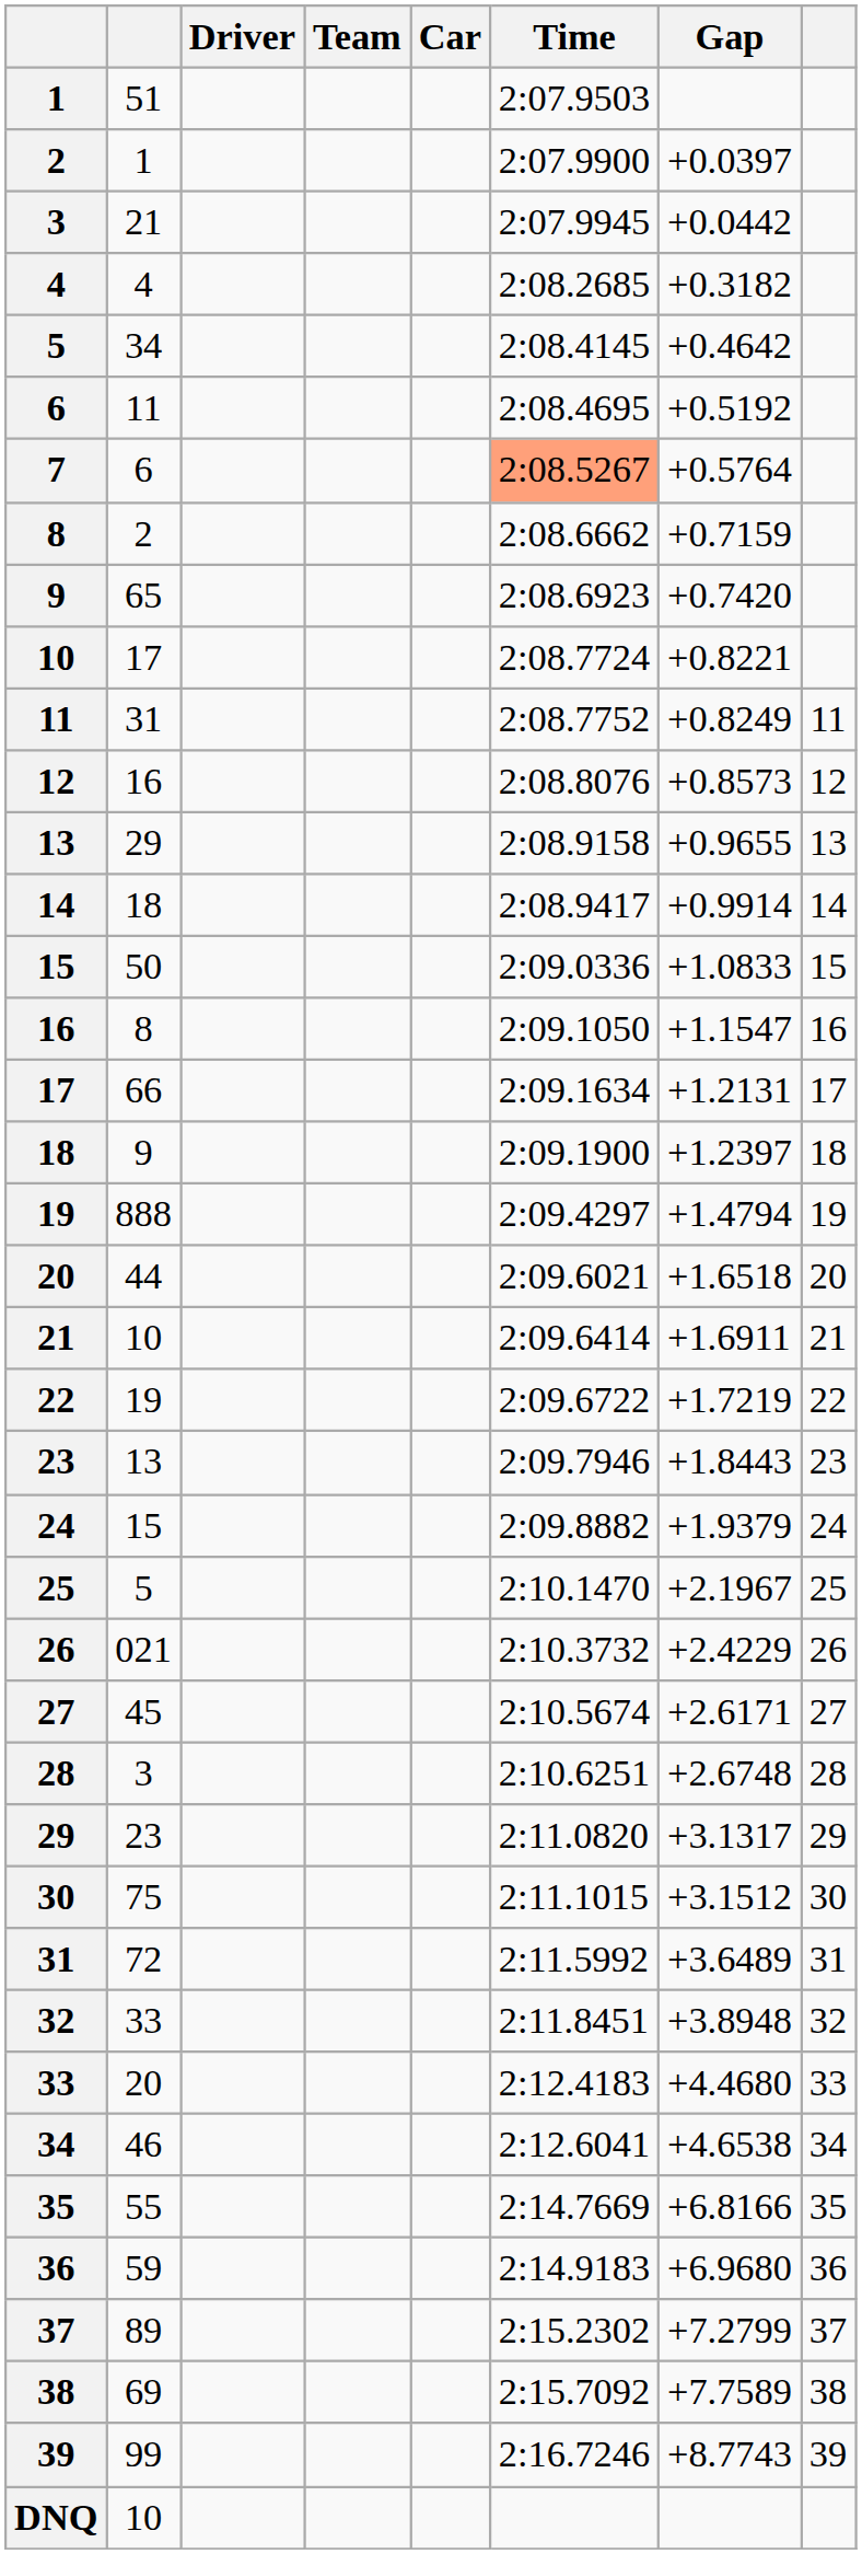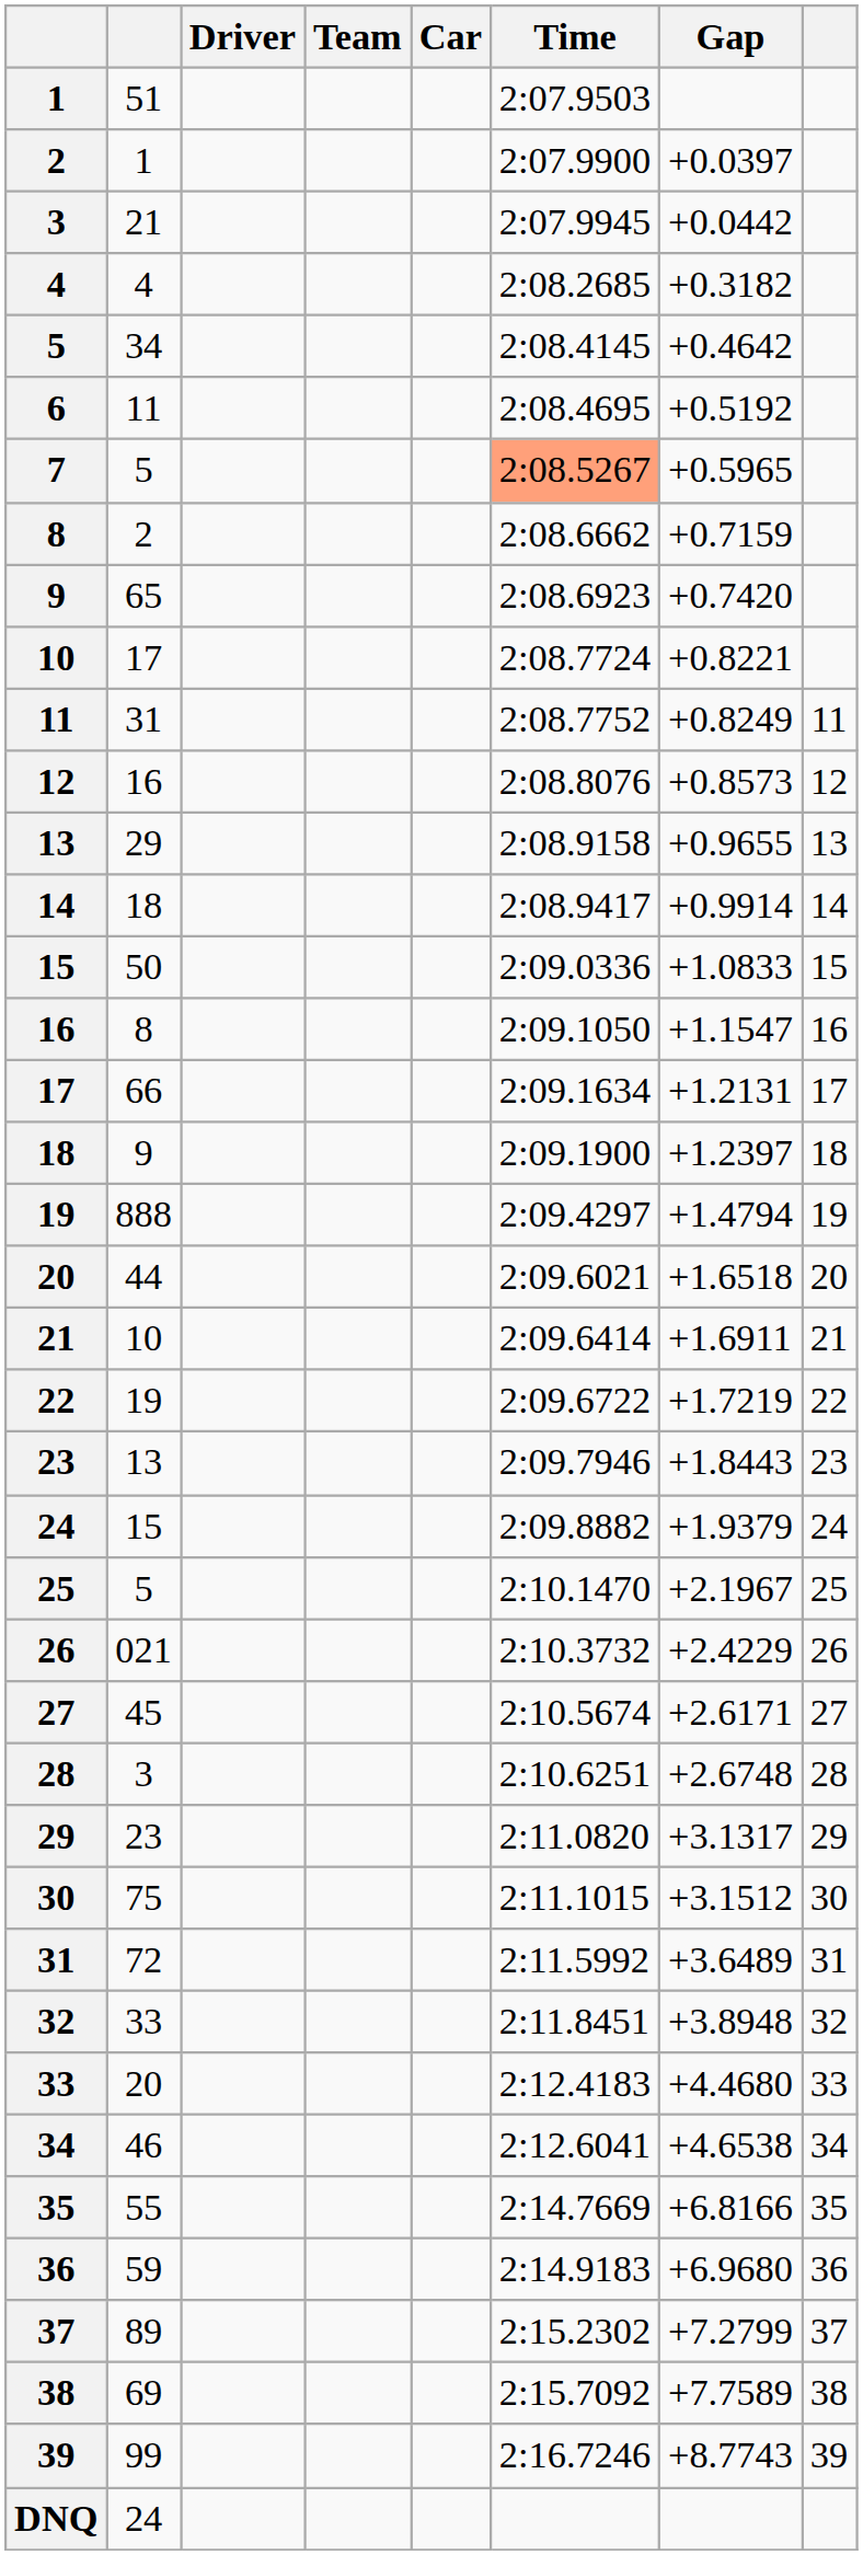7 | column 2: 6 -> 5
7 | Gap: +0.5764 -> +0.5965
DNQ | column 2: 10 -> 24
